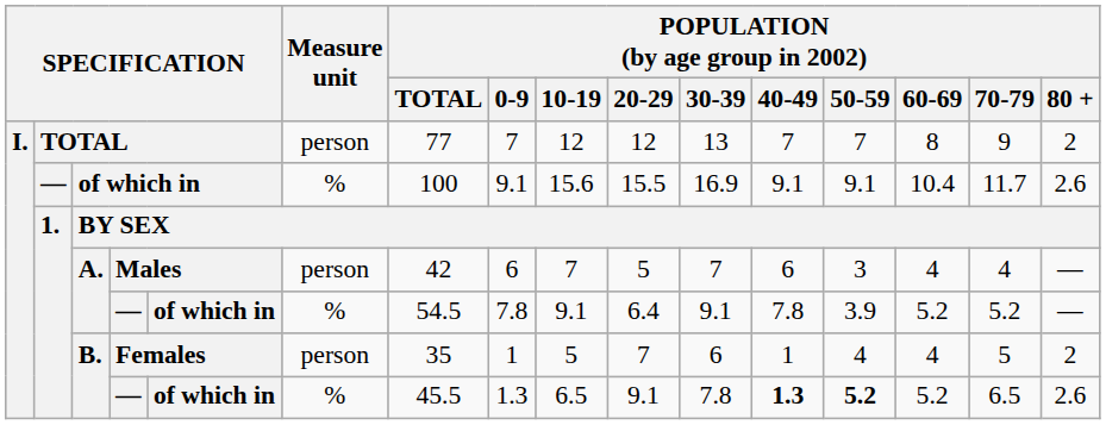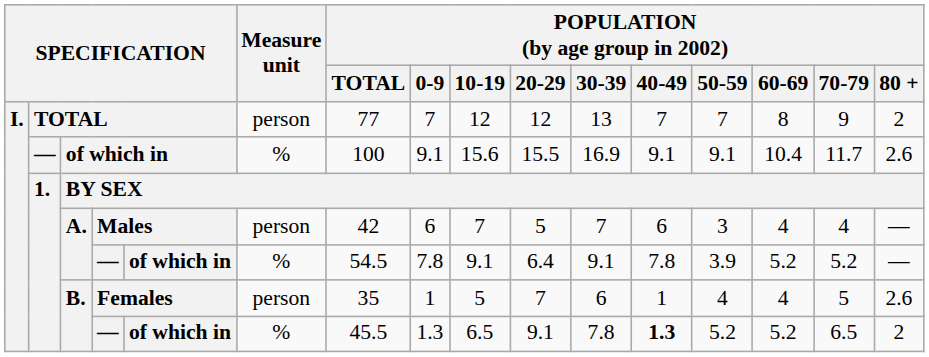Females | POPULATION (by age group in 2002) / 80 +: 2 -> 2.6
B. / — | POPULATION (by age group in 2002) / 50-59: bold -> normal
B. / — | POPULATION (by age group in 2002) / 80 +: 2.6 -> 2
